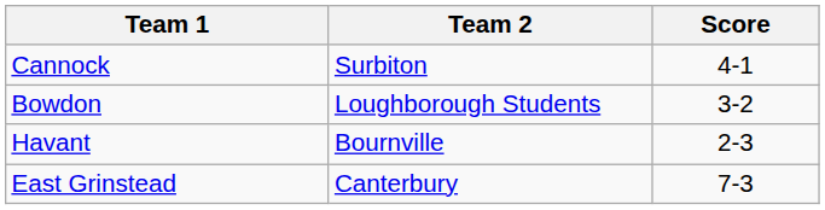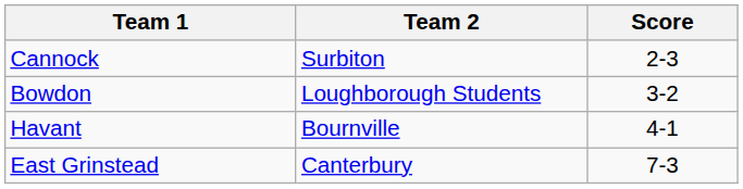Cannock | Score: 4-1 -> 2-3
Havant | Score: 2-3 -> 4-1
